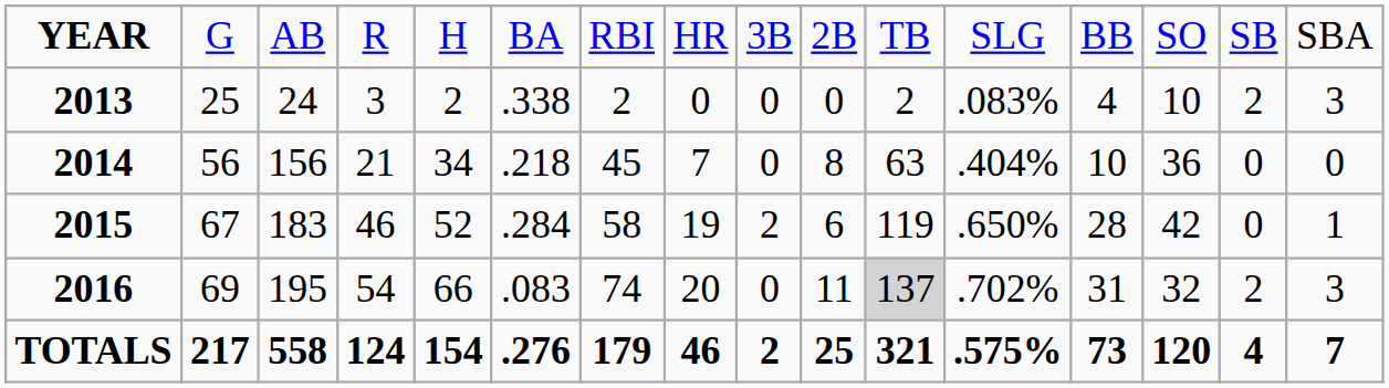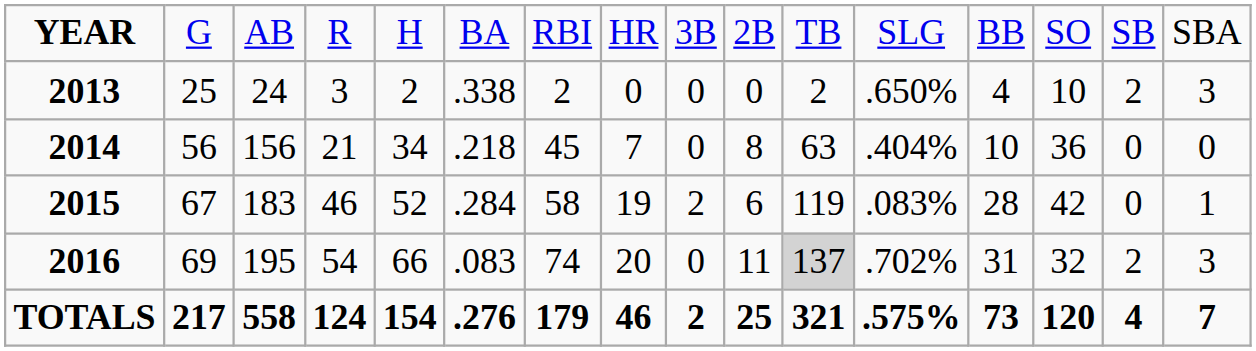2013 | column 12: .083% -> .650%
2015 | column 12: .650% -> .083%
